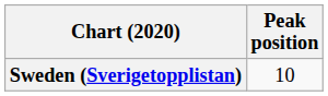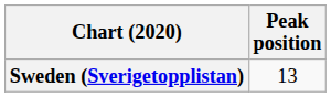Sweden (Sverigetopplistan) | Peak position: 10 -> 13
